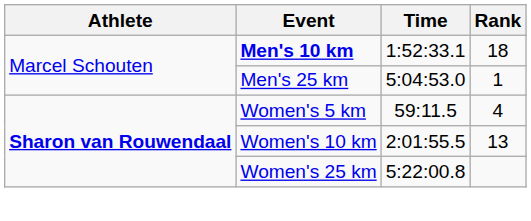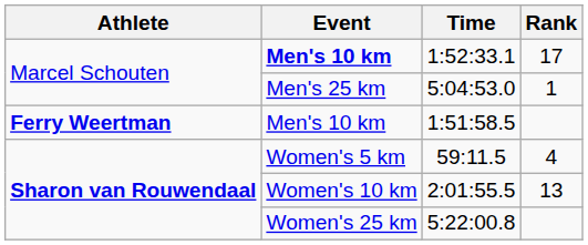1:52:33.1 | Rank: 18 -> 17
+ row: Ferry Weertman | Men's 10 km | 1:51:58.5
